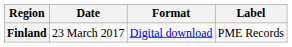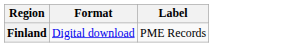- column: Date | 23 March 2017
